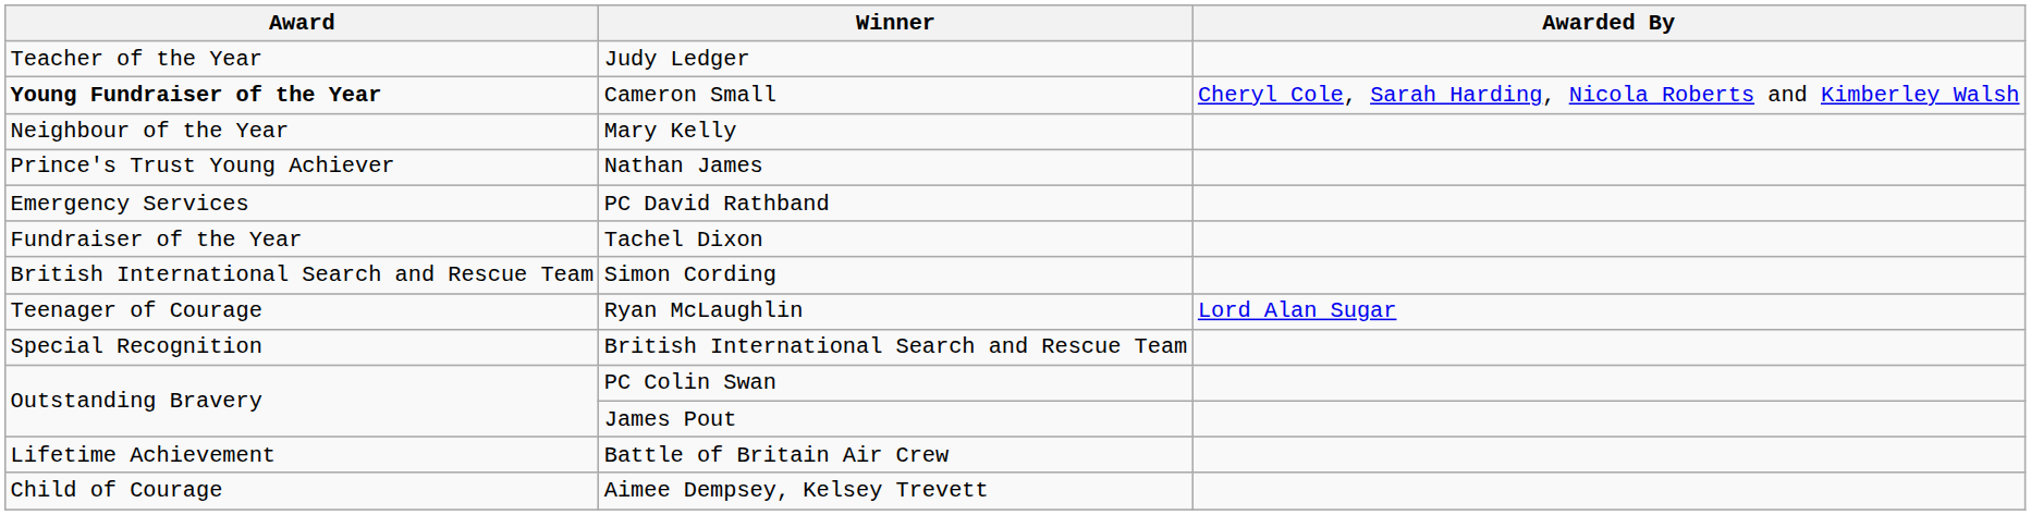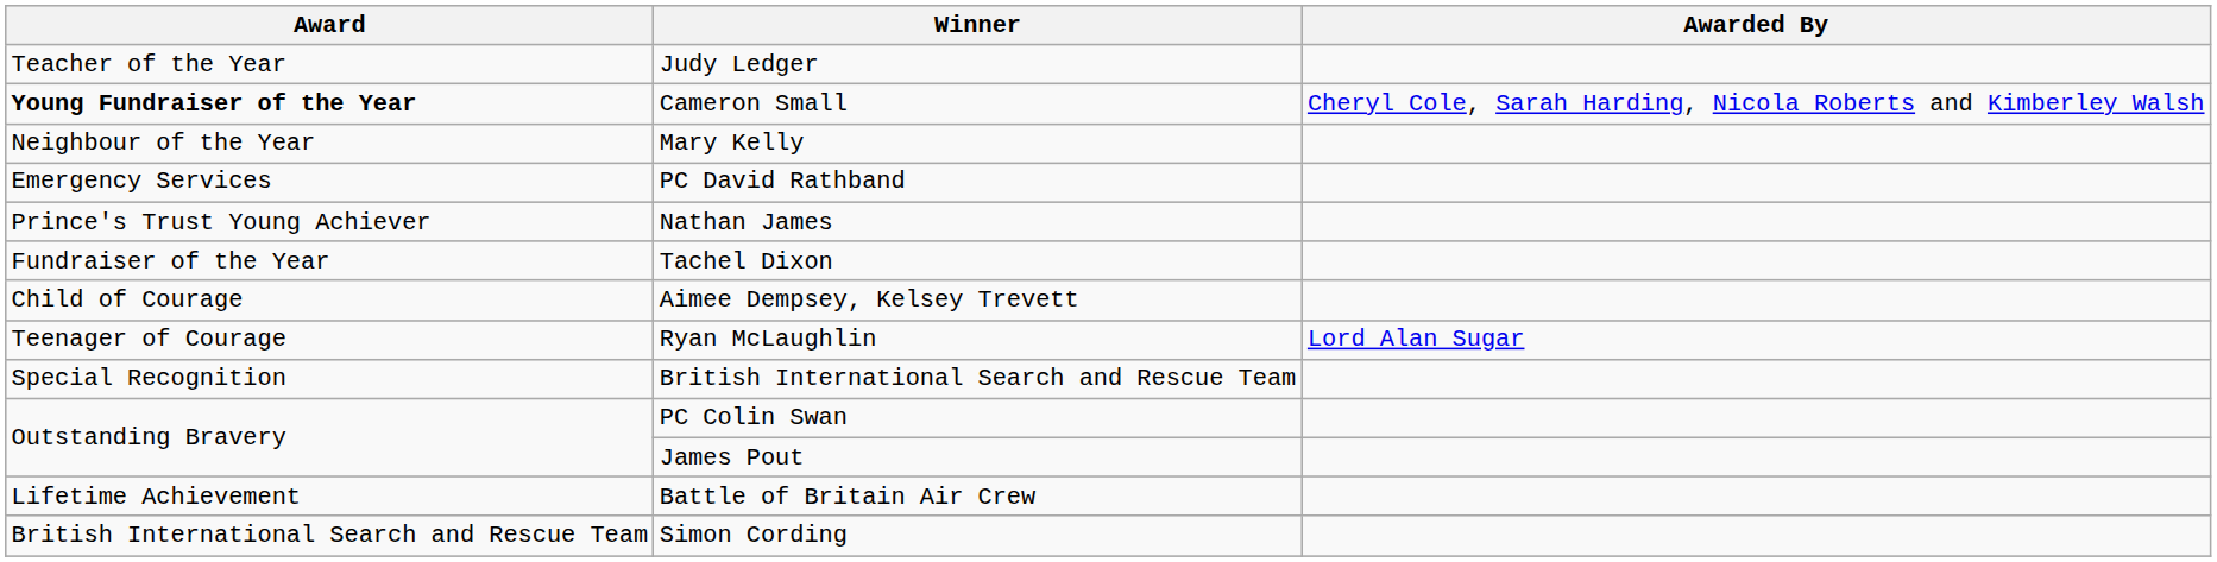rows swapped: Nathan James <-> PC David Rathband
rows swapped: Aimee Dempsey, Kelsey Trevett <-> Simon Cording
